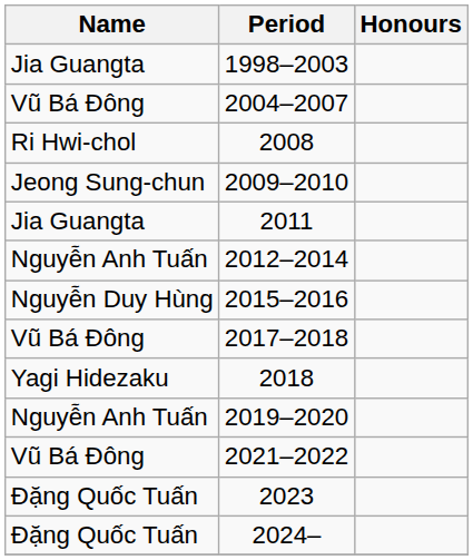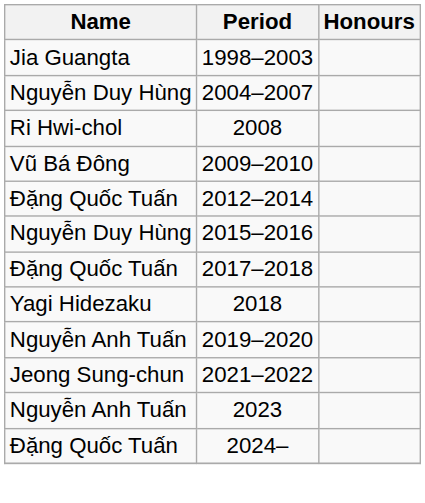2004–2007 | Name: Vũ Bá Đông -> Nguyễn Duy Hùng
2009–2010 | Name: Jeong Sung-chun -> Vũ Bá Đông
- row: Jia Guangta | 2011
2012–2014 | Name: Nguyễn Anh Tuấn -> Đặng Quốc Tuấn
2017–2018 | Name: Vũ Bá Đông -> Đặng Quốc Tuấn
2021–2022 | Name: Vũ Bá Đông -> Jeong Sung-chun
2023 | Name: Đặng Quốc Tuấn -> Nguyễn Anh Tuấn
